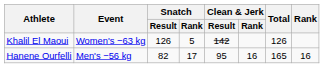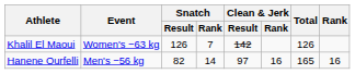Khalil El Maoui | Snatch / Rank: 5 -> 7
Hanene Ourfelli | Snatch / Rank: 17 -> 14
Hanene Ourfelli | Clean & Jerk / Result: 95 -> 97
